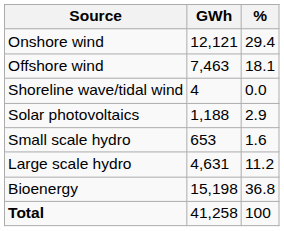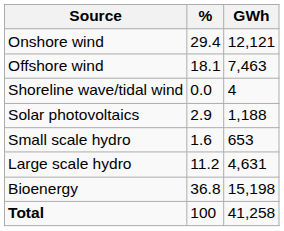columns swapped: GWh <-> %
